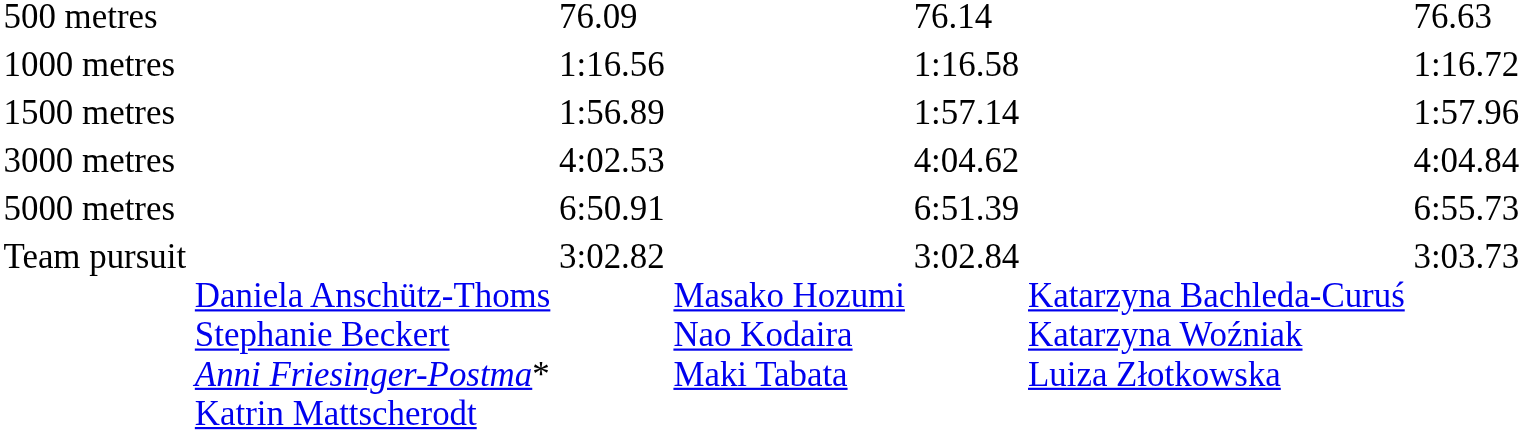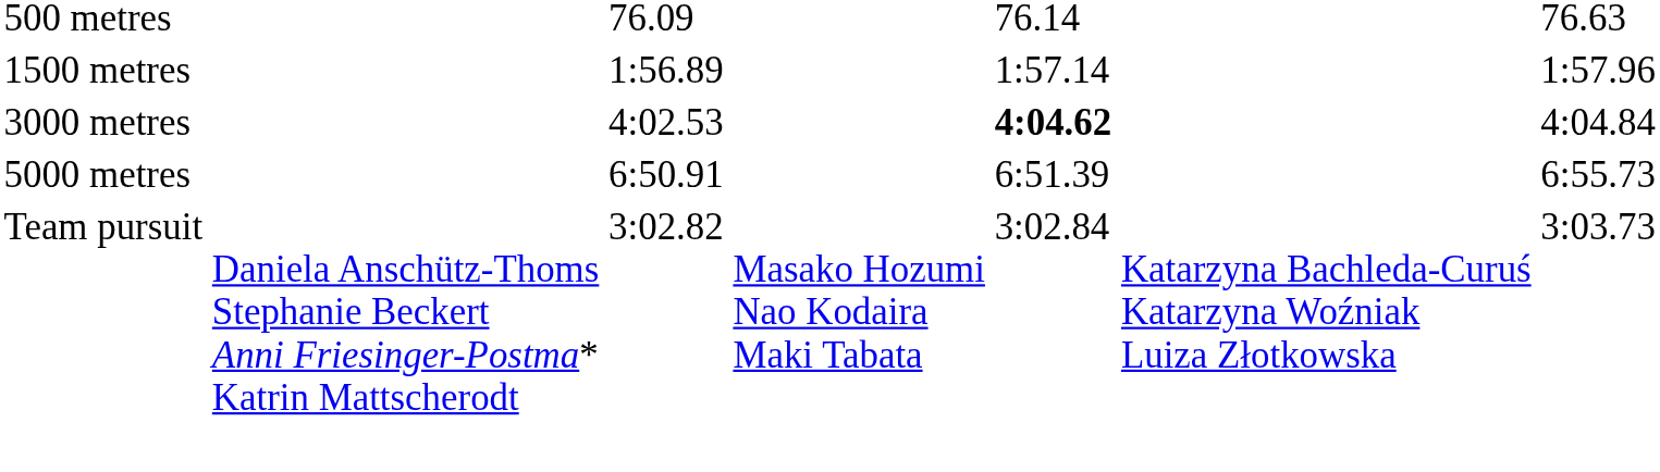- row: 1000 metres | 1:16.56 | 1:16.58 | 1:16.72
3000 metres | column 5: normal -> bold
